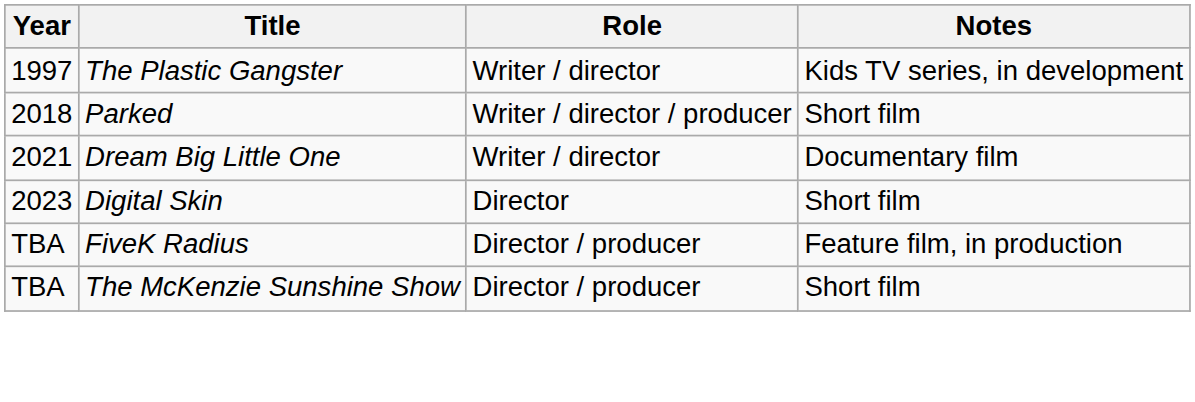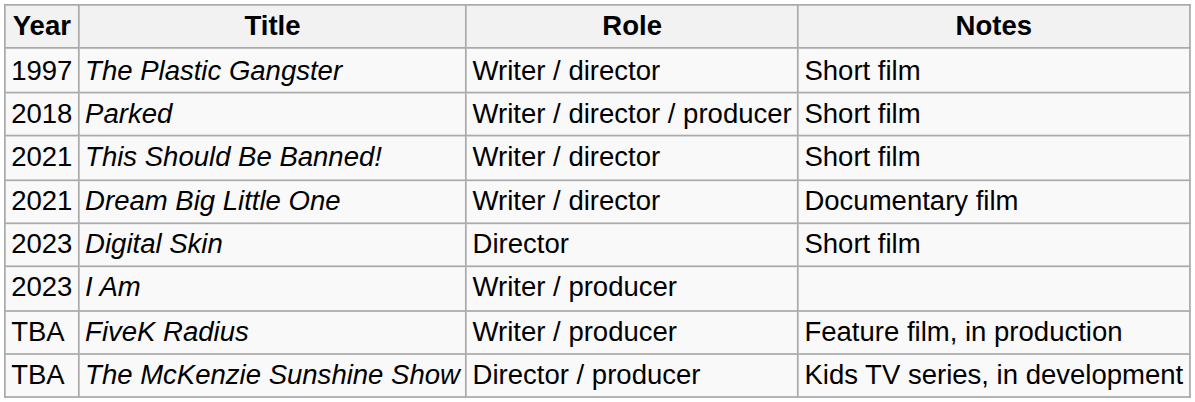The Plastic Gangster | Notes: Kids TV series, in development -> Short film
+ row: 2021 | This Should Be Banned! | Writer / director | Short film
+ row: 2023 | I Am | Writer / producer
FiveK Radius | Role: Director / producer -> Writer / producer
The McKenzie Sunshine Show | Notes: Short film -> Kids TV series, in development
